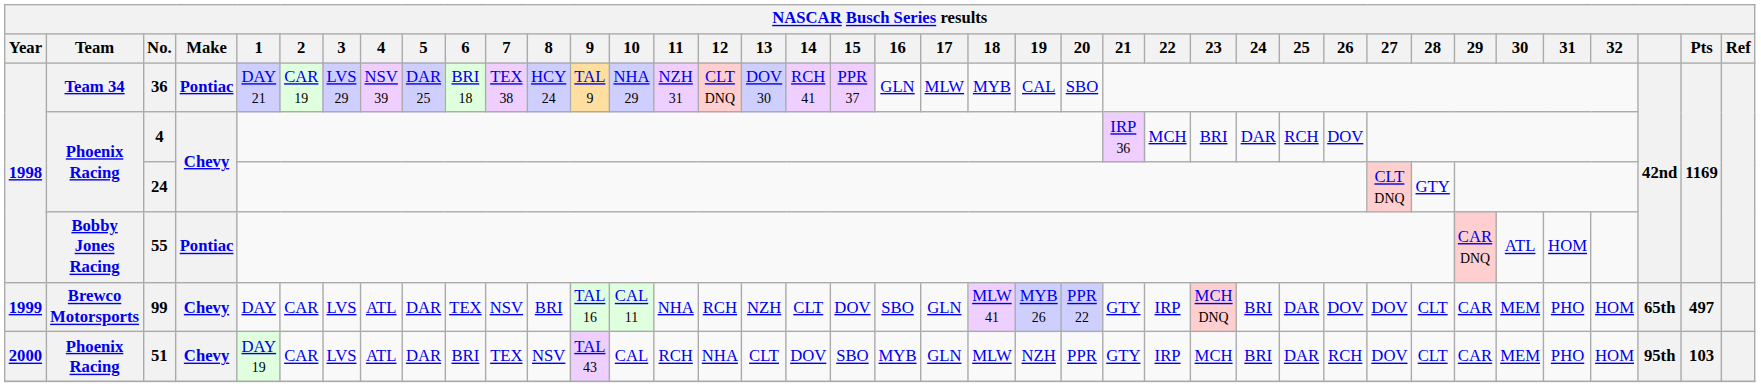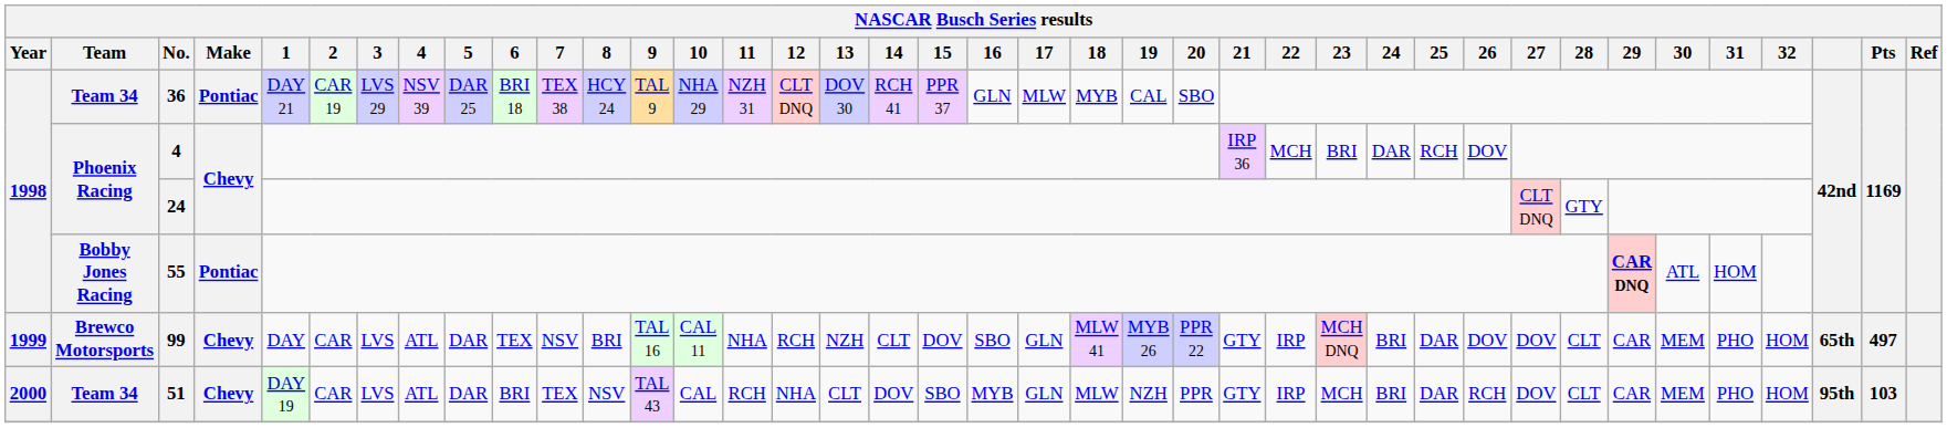55 | 29: normal -> bold
51 | Team: Phoenix Racing -> Team 34
